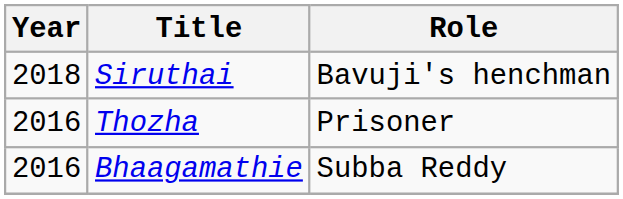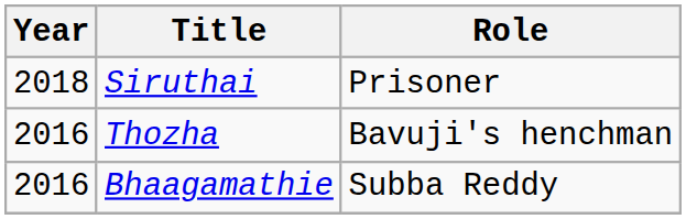Siruthai | Role: Bavuji's henchman -> Prisoner
Thozha | Role: Prisoner -> Bavuji's henchman
